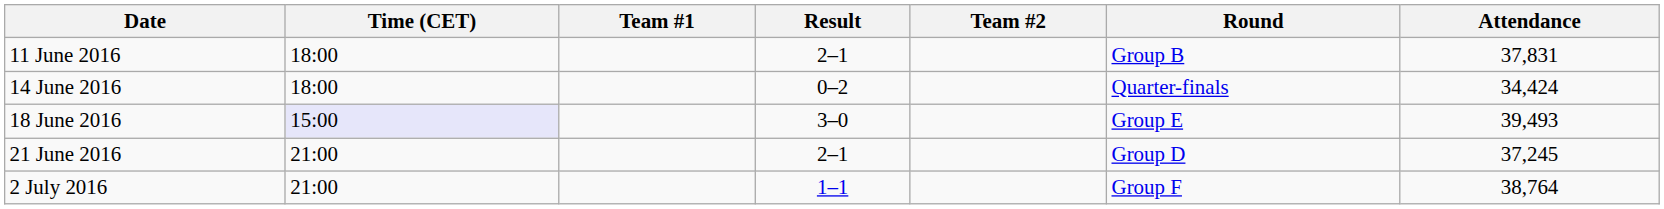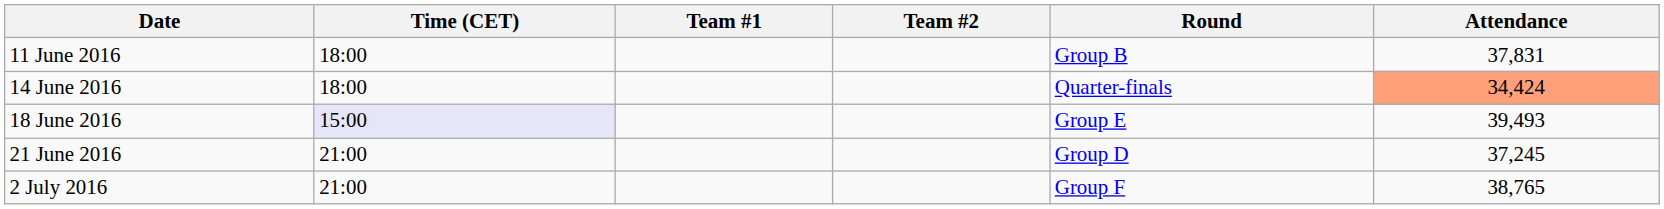- column: Result | 2–1 | 0–2 | 3–0 | 2–1 | 1–1
14 June 2016 | Attendance: no background -> lightsalmon background
2 July 2016 | Attendance: 38,764 -> 38,765
